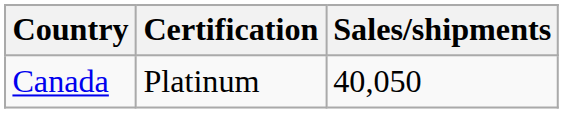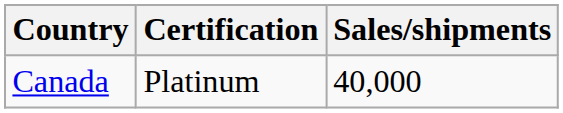Canada | Sales/shipments: 40,050 -> 40,000
